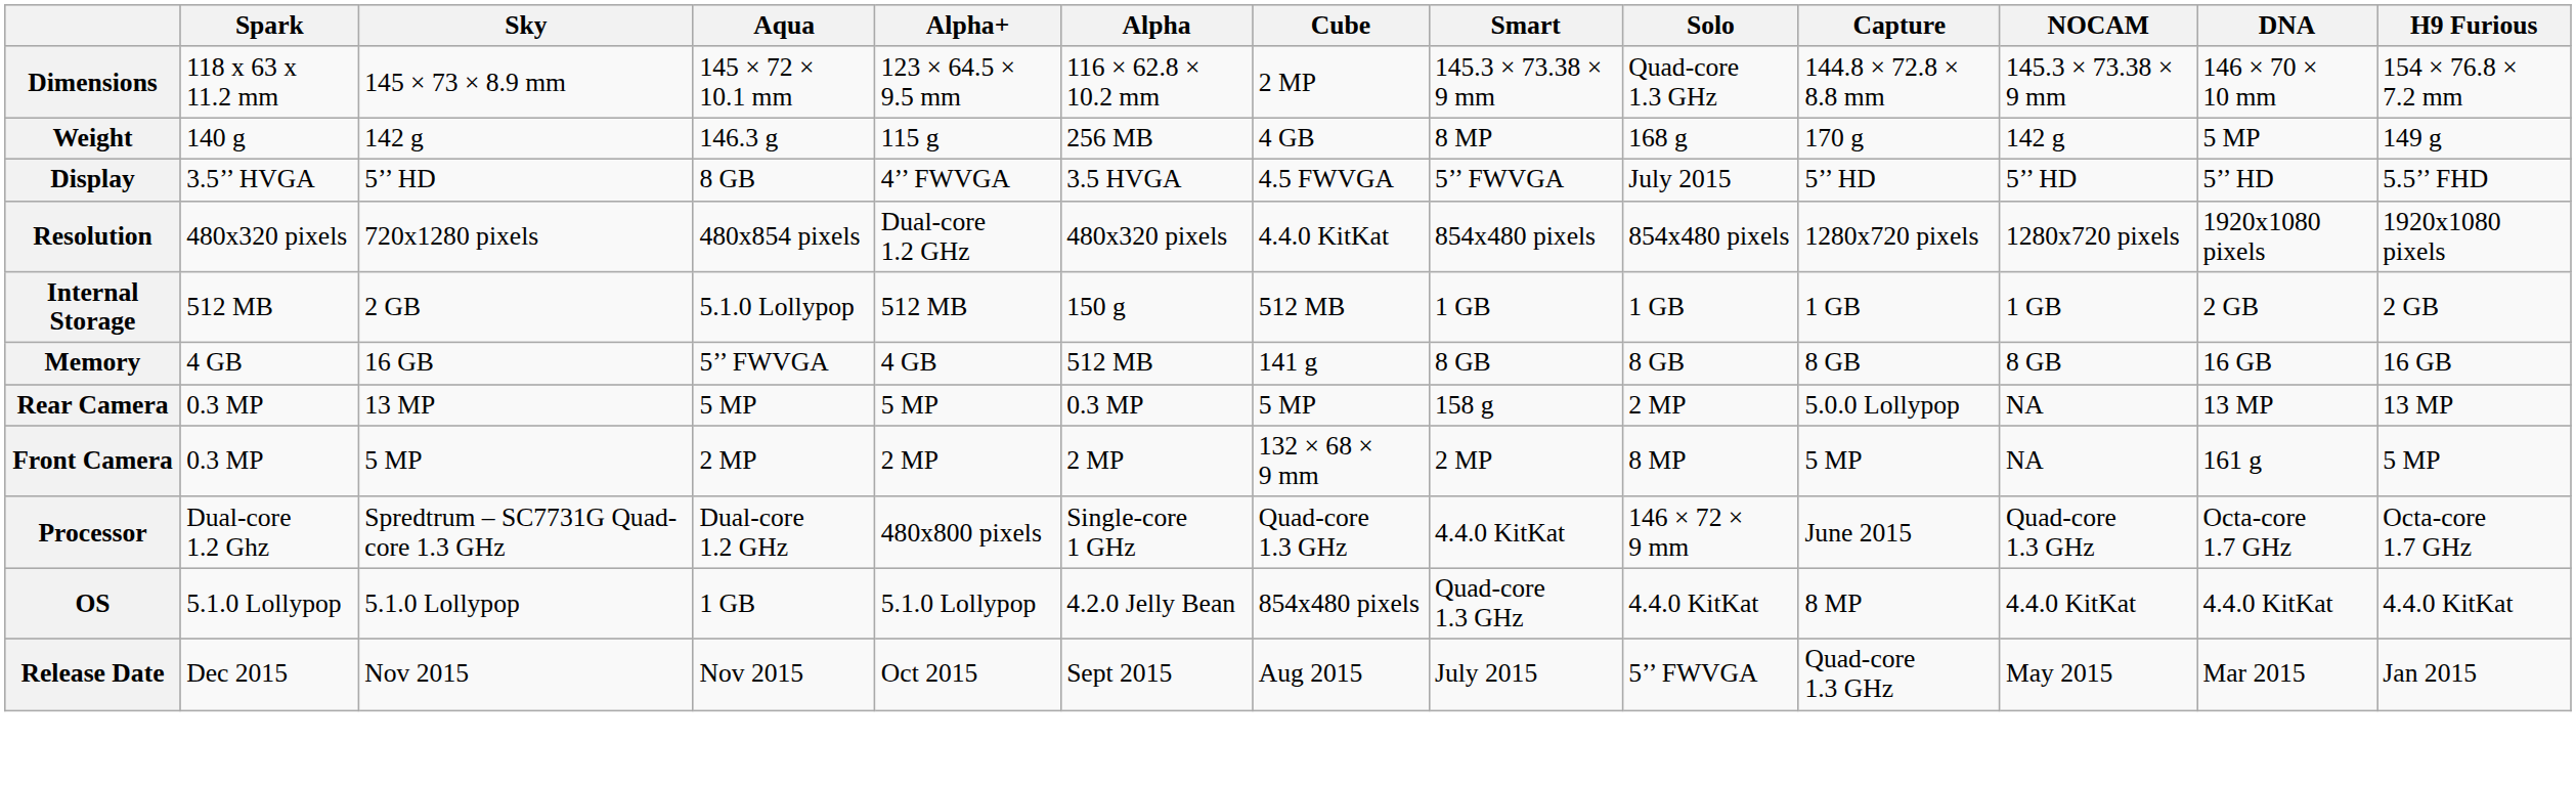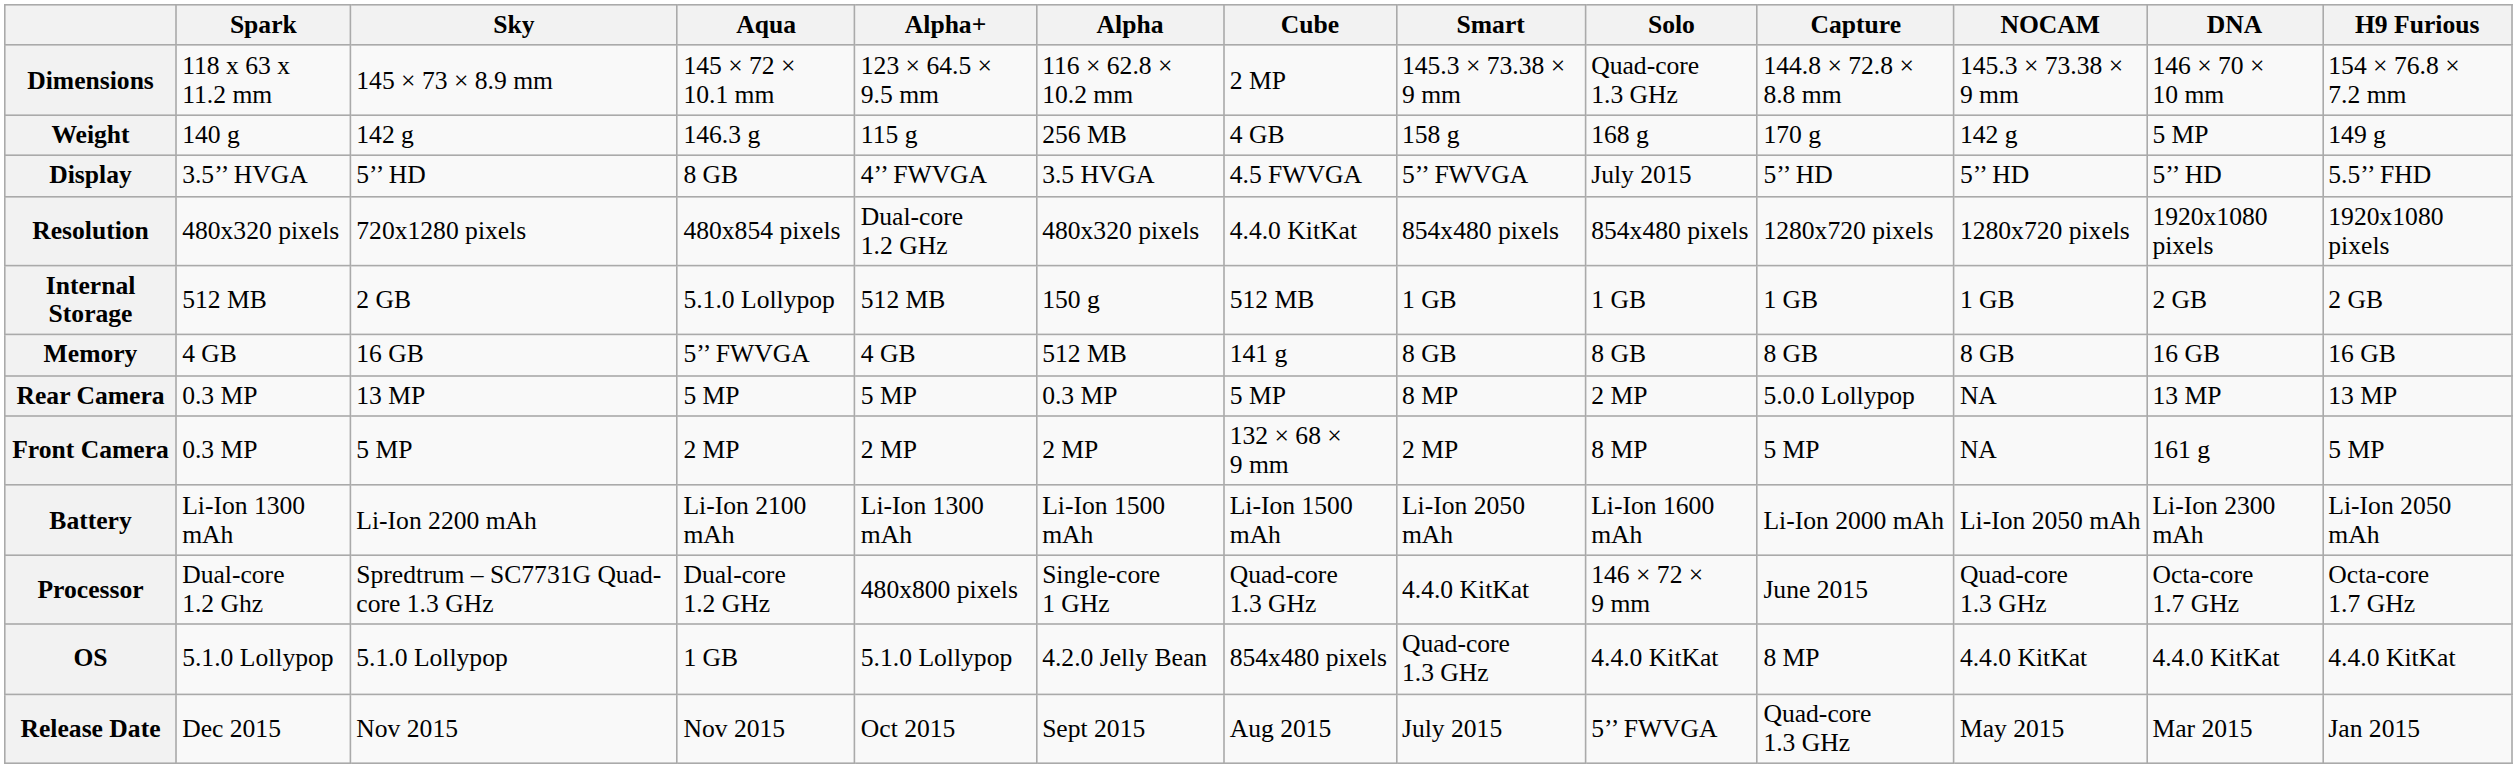Weight | Smart: 8 MP -> 158 g
Rear Camera | Smart: 158 g -> 8 MP
+ row: Battery | Li-Ion 1300 mAh | Li-Ion 2200 mAh | Li-Ion 2100 mAh | Li-Ion 1300 mAh | Li-Ion 1500 mAh | Li-Ion 1500 mAh | Li-Ion 2050 mAh | Li-Ion 1600 mAh | Li-Ion 2000 mAh | Li-Ion 2050 mAh | Li-Ion 2300 mAh | Li-Ion 2050 mAh
